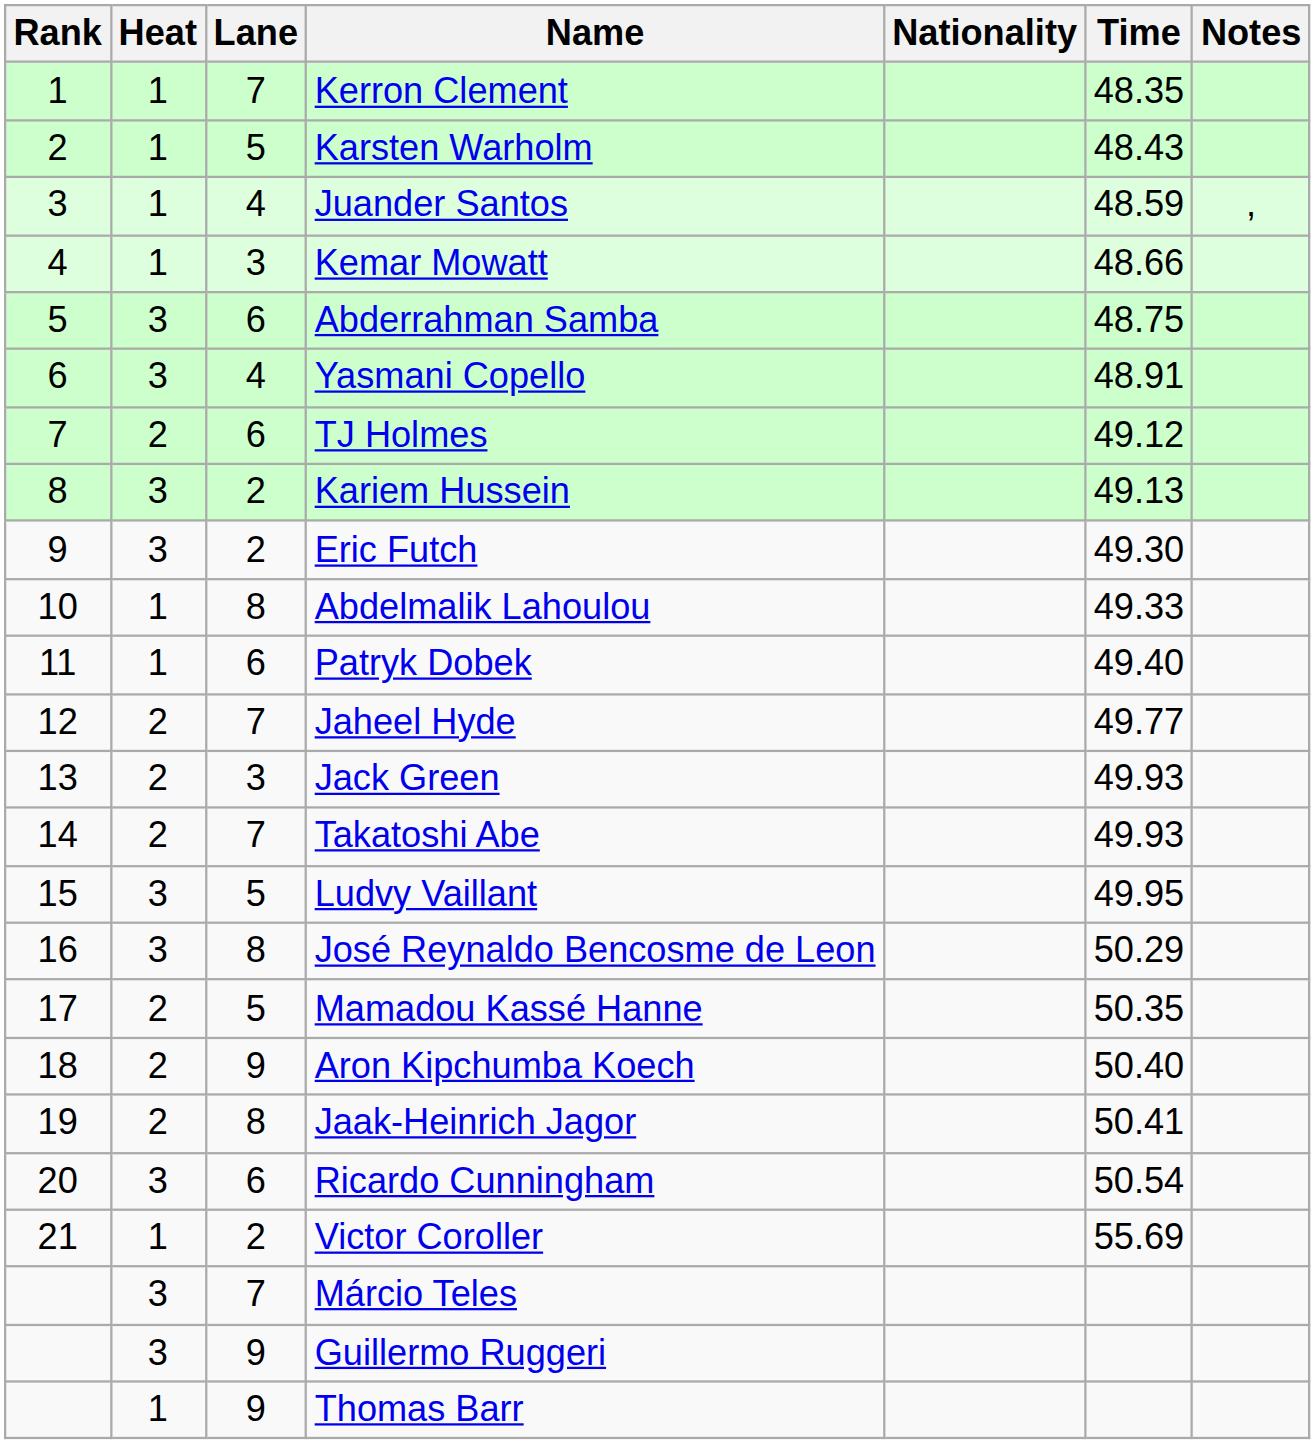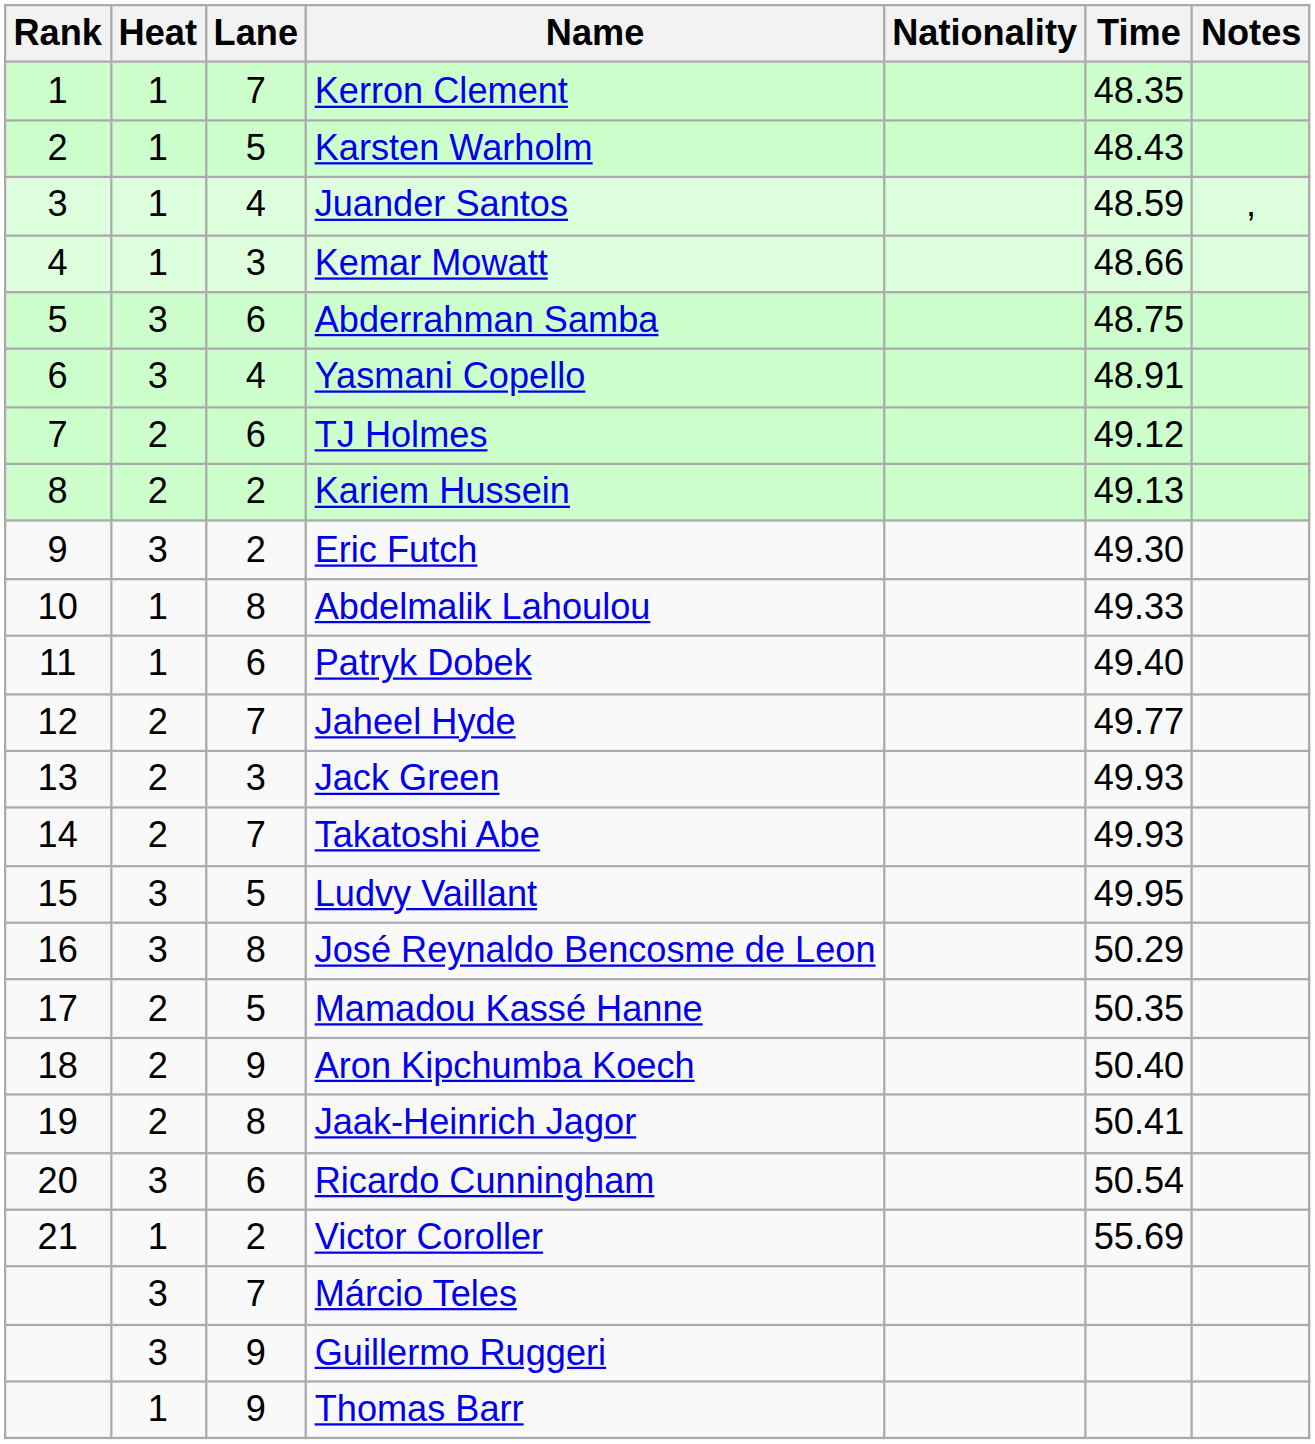Kariem Hussein | Heat: 3 -> 2
